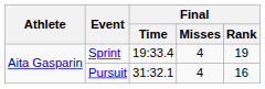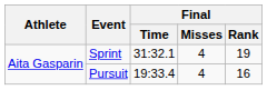Sprint | Final / Time: 19:33.4 -> 31:32.1
Pursuit | Final / Time: 31:32.1 -> 19:33.4
